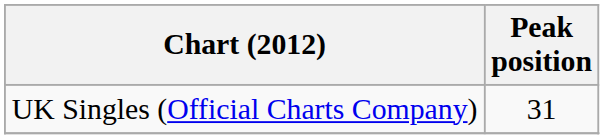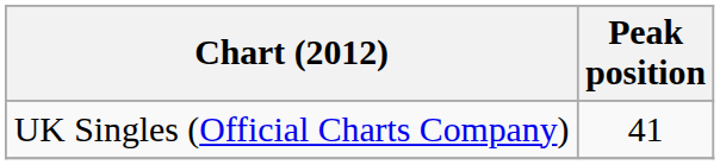UK Singles (Official Charts Company) | Peak position: 31 -> 41
